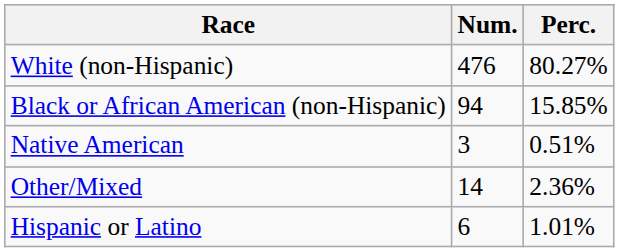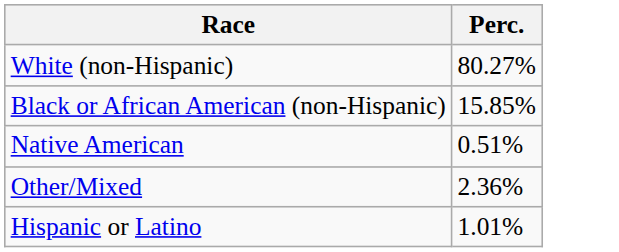- column: Num. | 476 | 94 | 3 | 14 | 6
